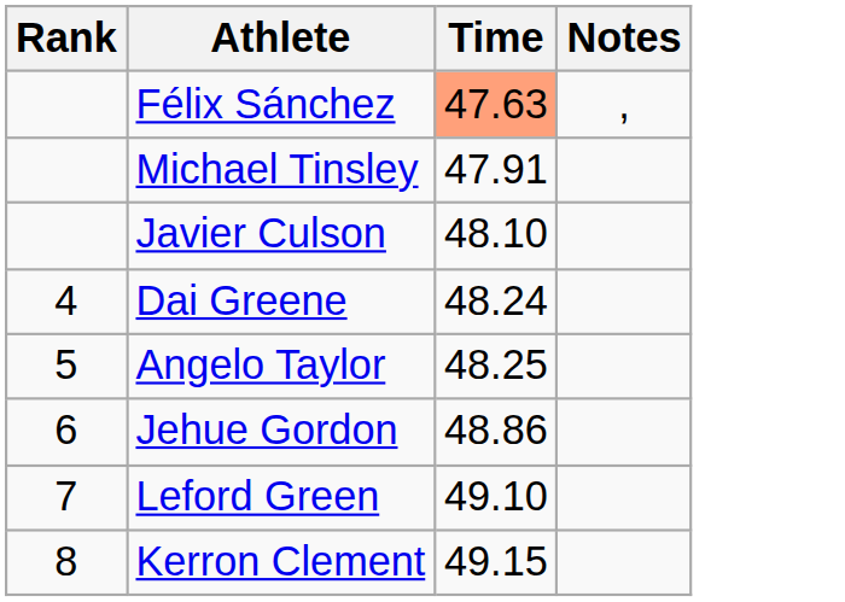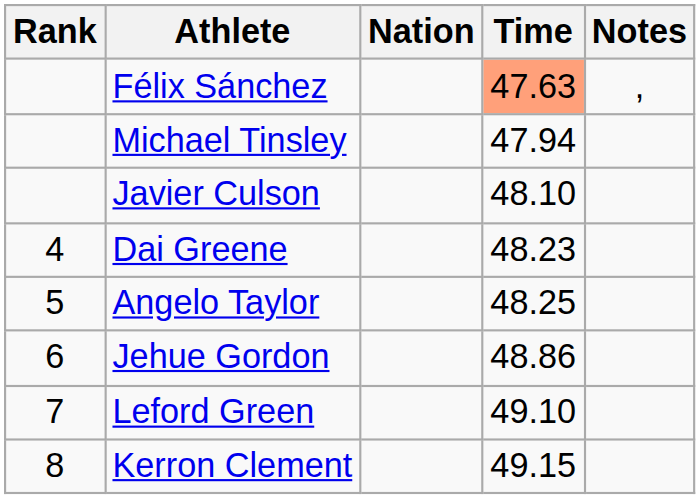+ column: Nation
Michael Tinsley | Time: 47.91 -> 47.94
Dai Greene | Time: 48.24 -> 48.23
